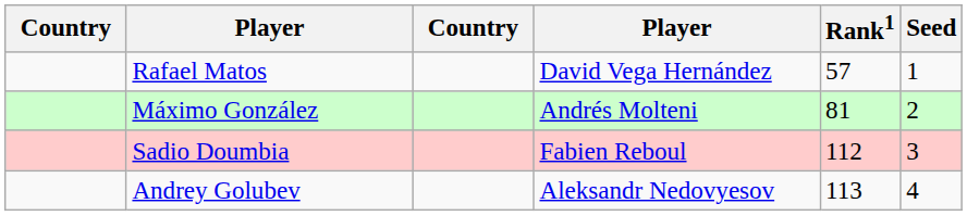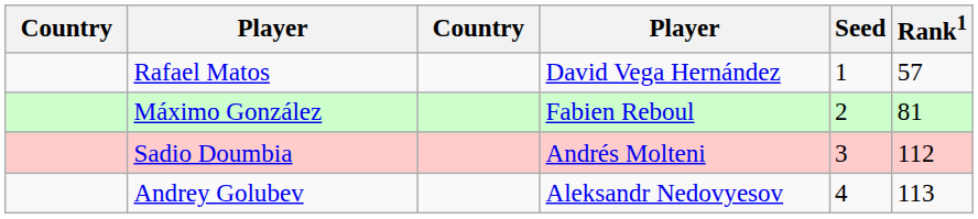columns swapped: Rank1 <-> Seed
Máximo González | column 4: Andrés Molteni -> Fabien Reboul
Sadio Doumbia | column 4: Fabien Reboul -> Andrés Molteni
